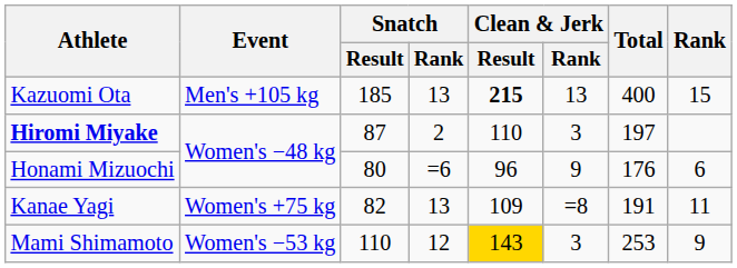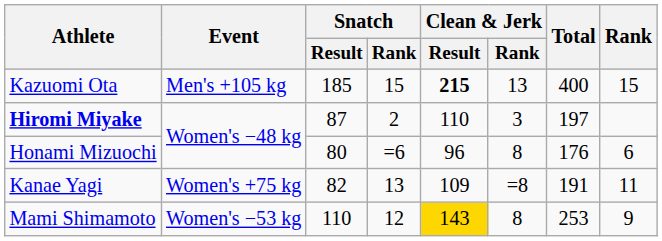Kazuomi Ota | Snatch / Rank: 13 -> 15
Honami Mizuochi | Clean & Jerk / Rank: 9 -> 8
Mami Shimamoto | Clean & Jerk / Rank: 3 -> 8
